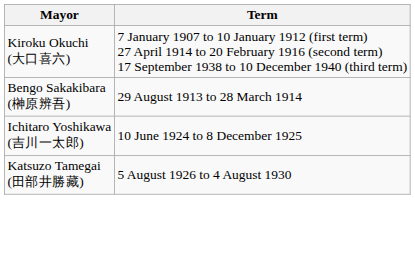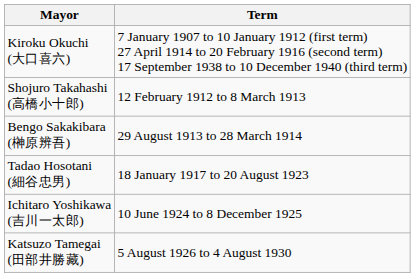+ row: Shojuro Takahashi (高橋小十郎) | 12 February 1912 to 8 March 1913
+ row: Tadao Hosotani (細谷忠男) | 18 January 1917 to 20 August 1923
